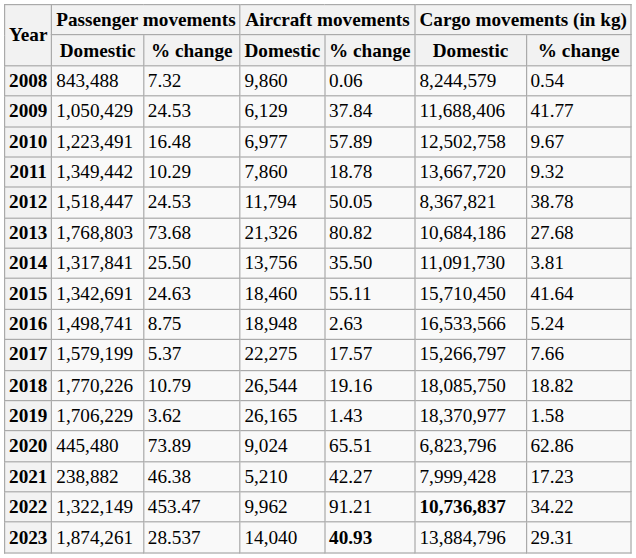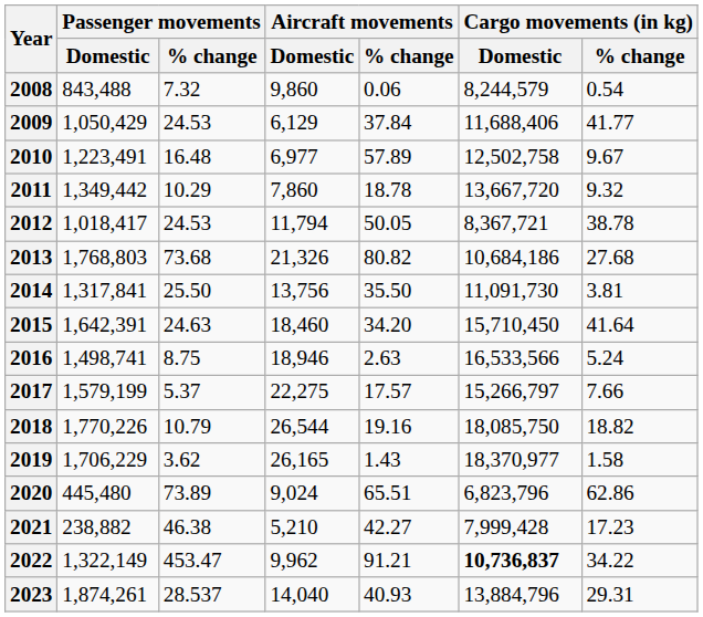2012 | Passenger movements / Domestic: 1,518,447 -> 1,018,417
2012 | Cargo movements (in kg) / Domestic: 8,367,821 -> 8,367,721
2015 | Passenger movements / Domestic: 1,342,691 -> 1,642,391
2015 | Aircraft movements / % change: 55.11 -> 34.20
2016 | Aircraft movements / Domestic: 18,948 -> 18,946
2023 | Aircraft movements / % change: bold -> normal
